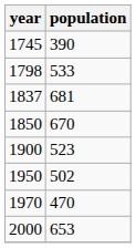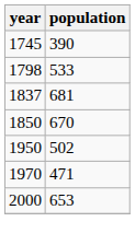- row: 1900 | 523
1970 | population: 470 -> 471
